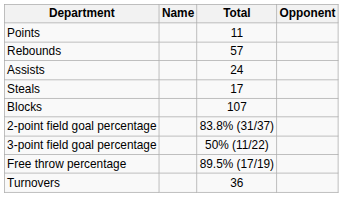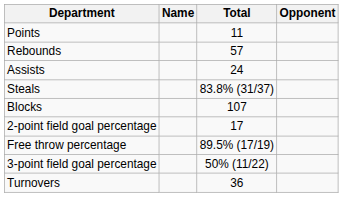Steals | Total: 17 -> 83.8% (31/37)
2-point field goal percentage | Total: 83.8% (31/37) -> 17
rows swapped: 3-point field goal percentage <-> Free throw percentage
